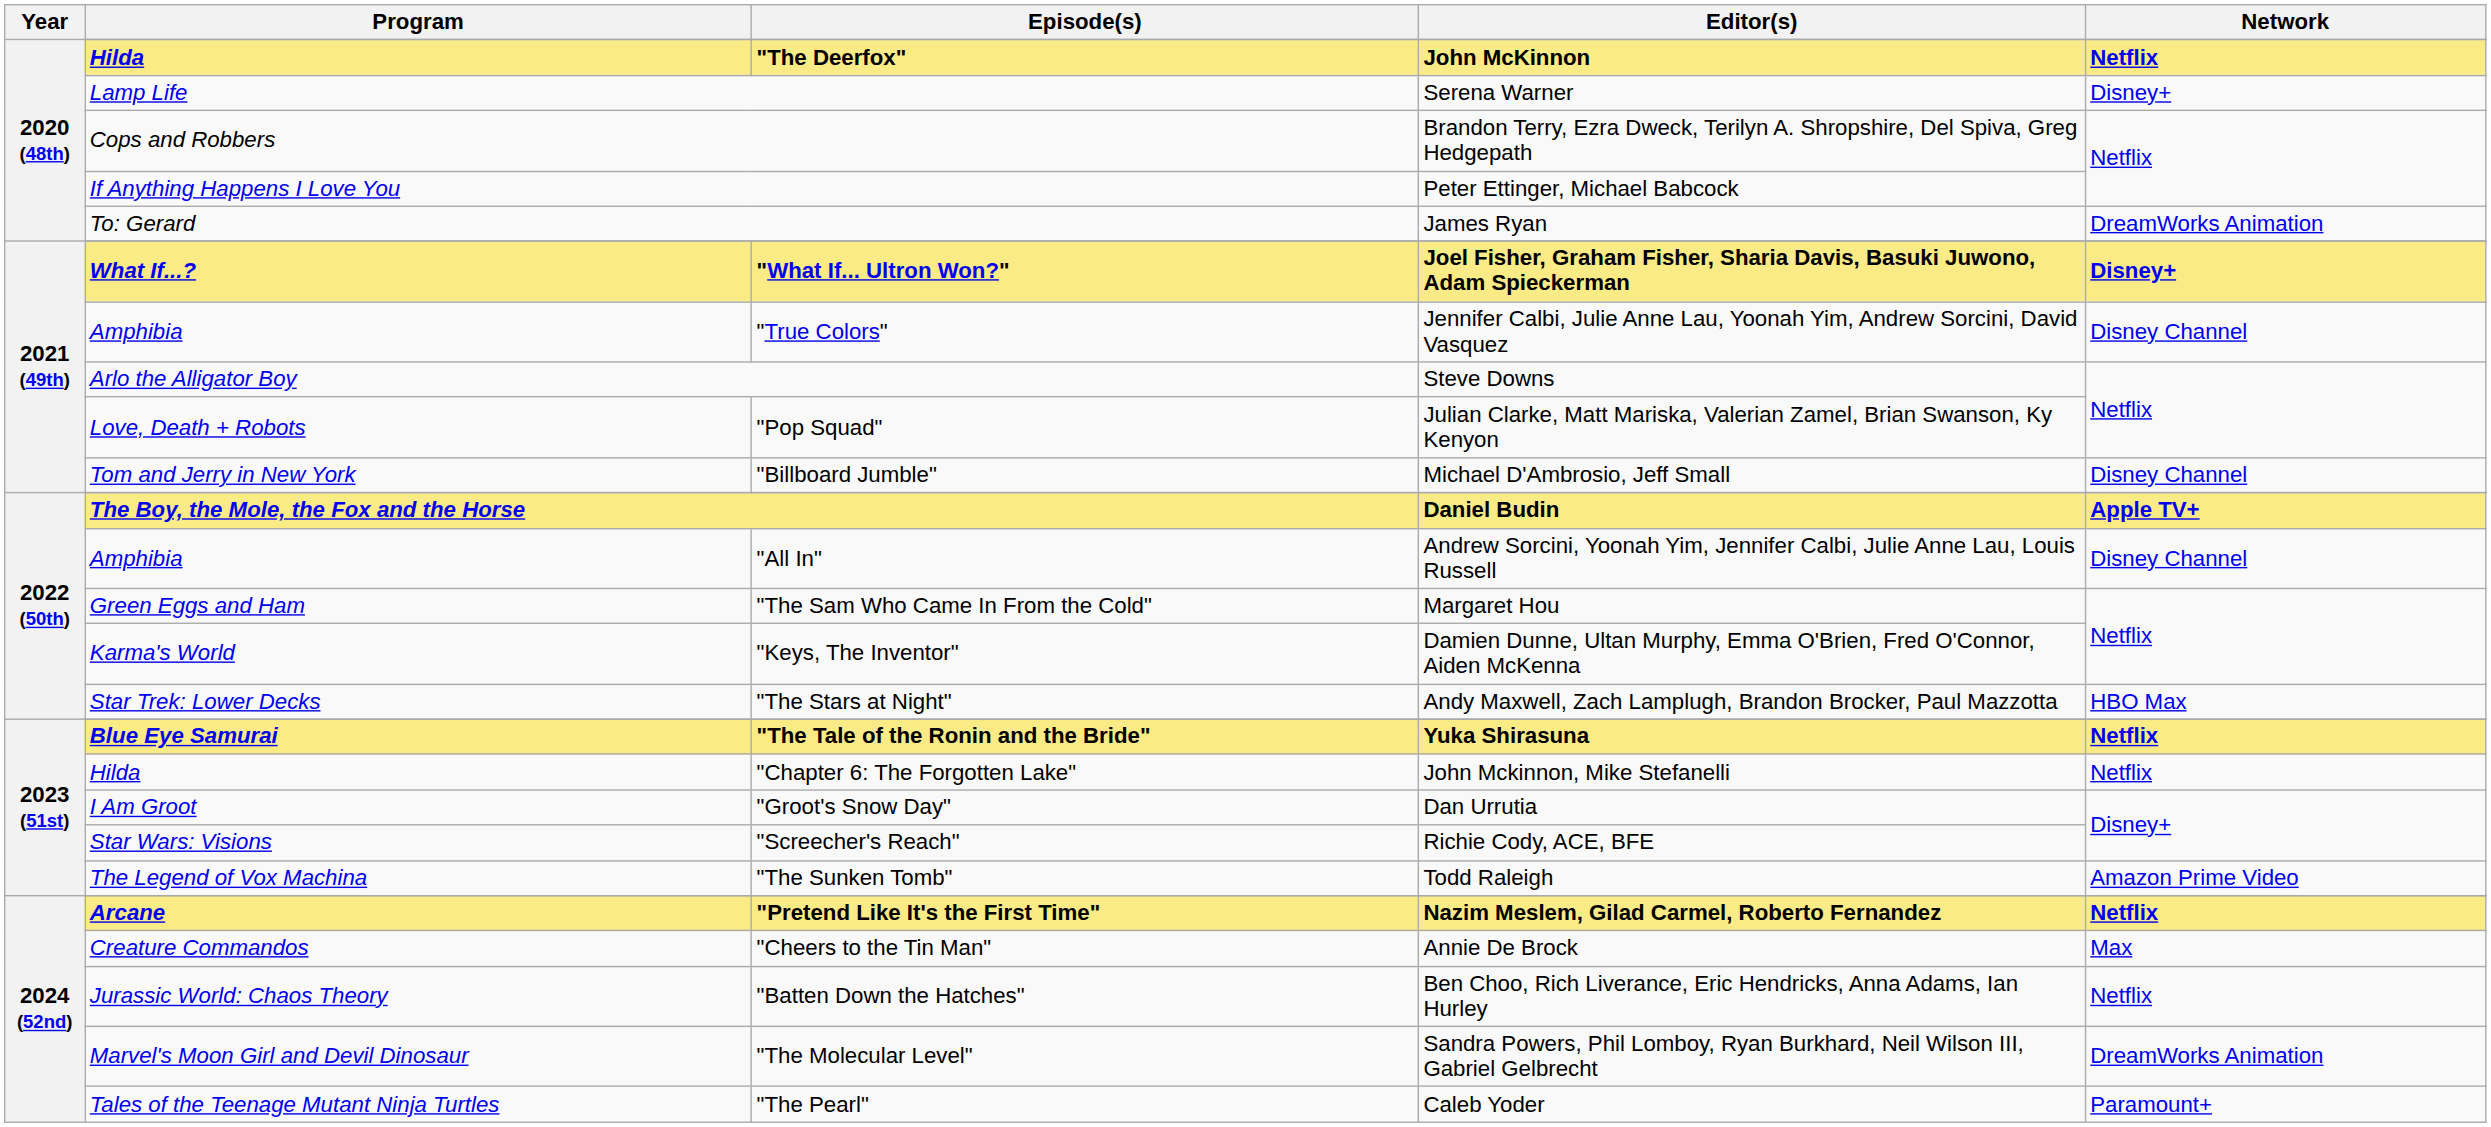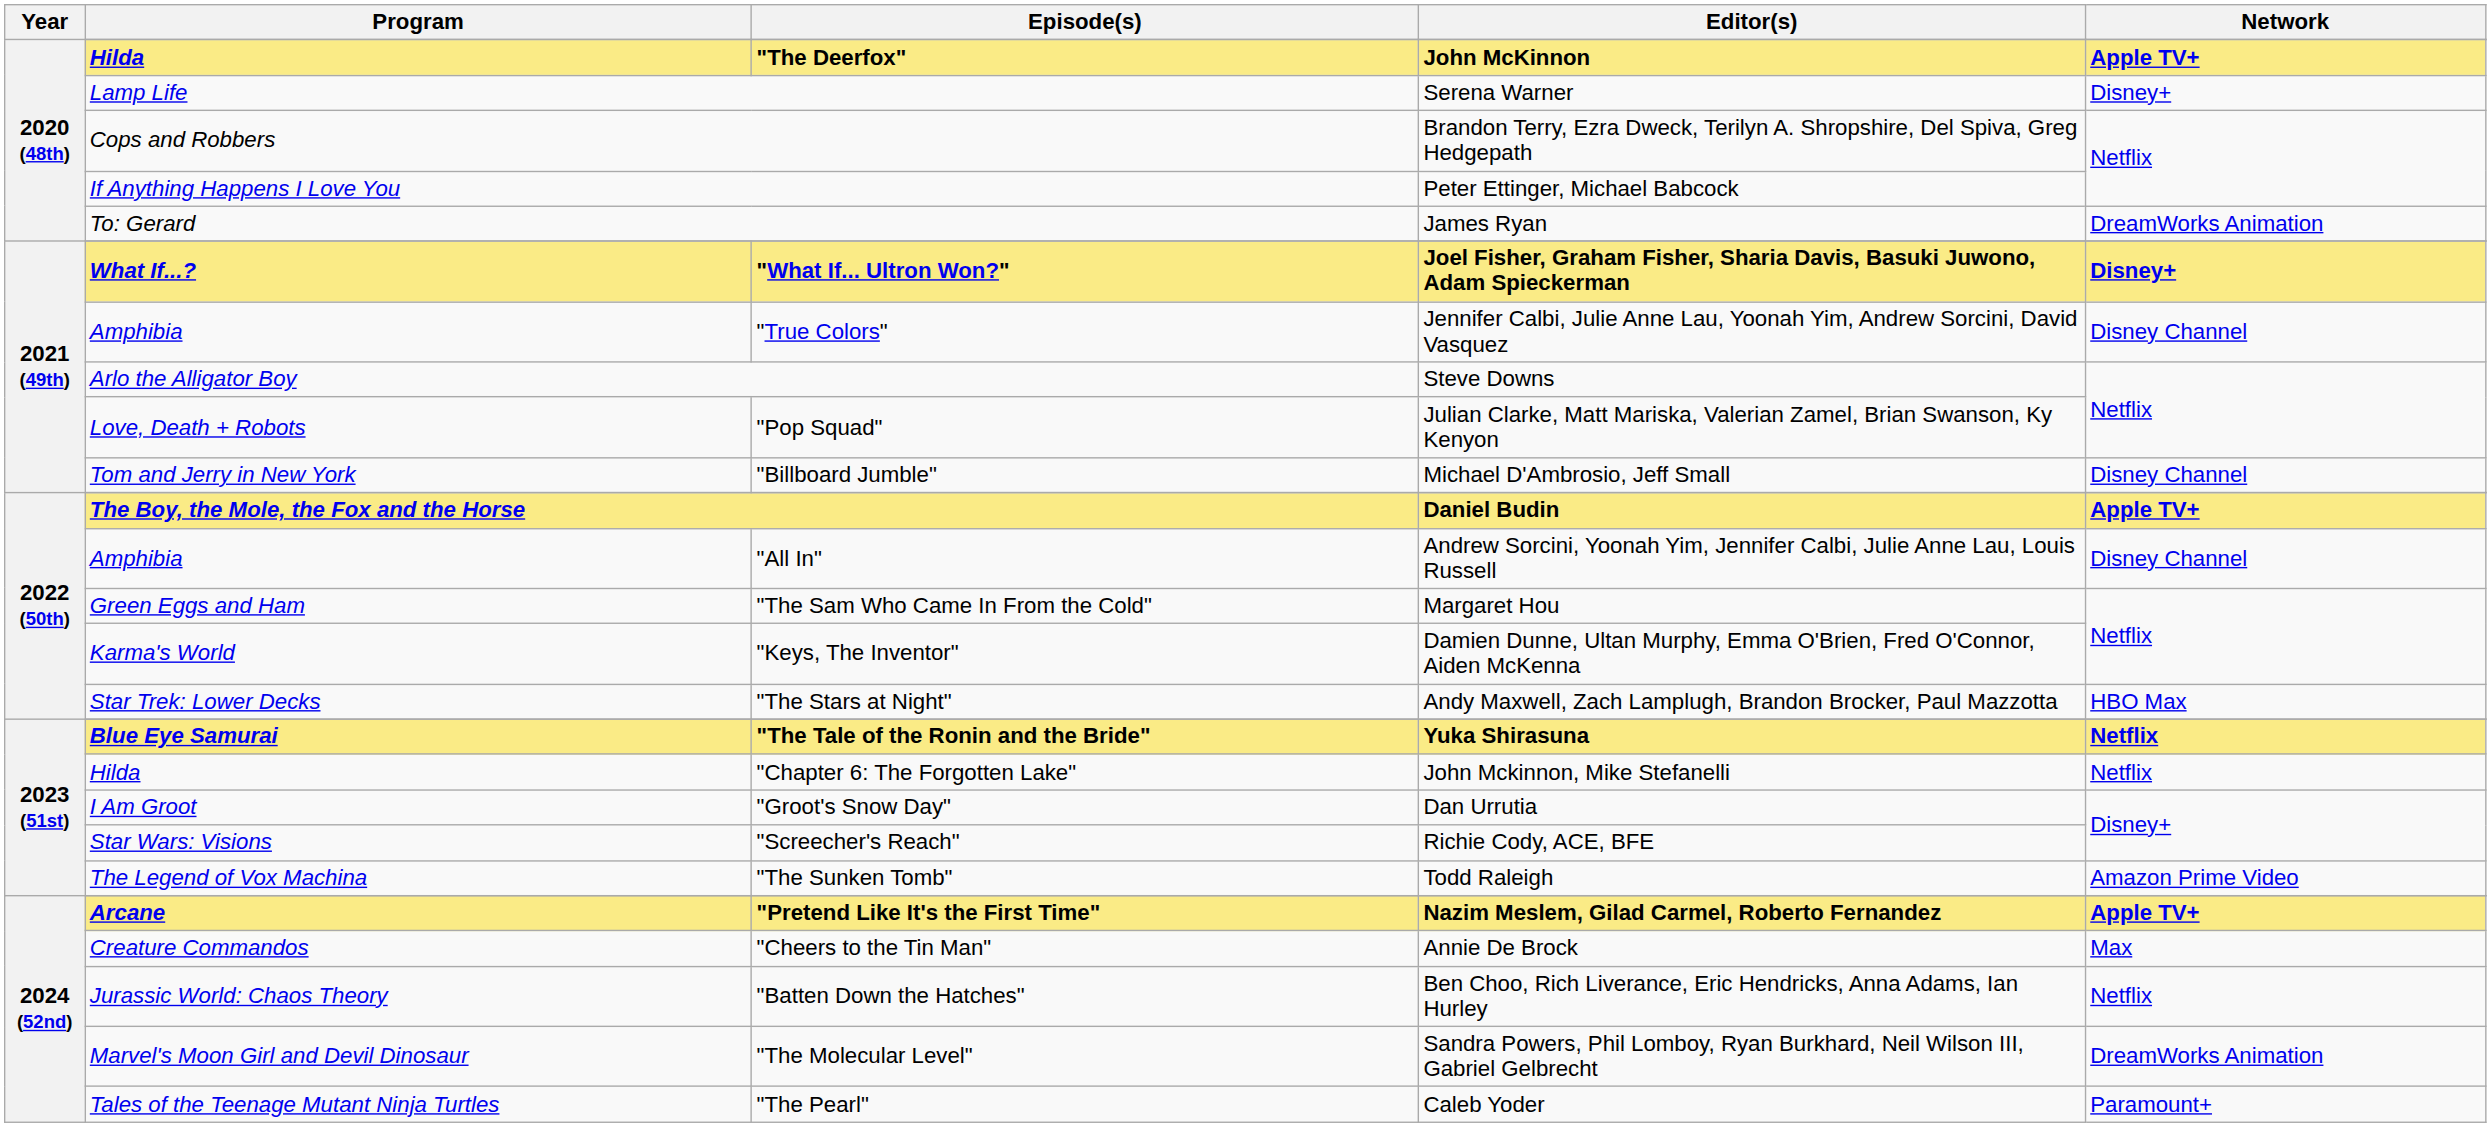"The Deerfox" | Network: Netflix -> Apple TV+
"Pretend Like It's the First Time" | Network: Netflix -> Apple TV+
